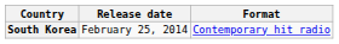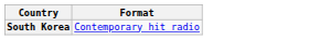- column: Release date | February 25, 2014
